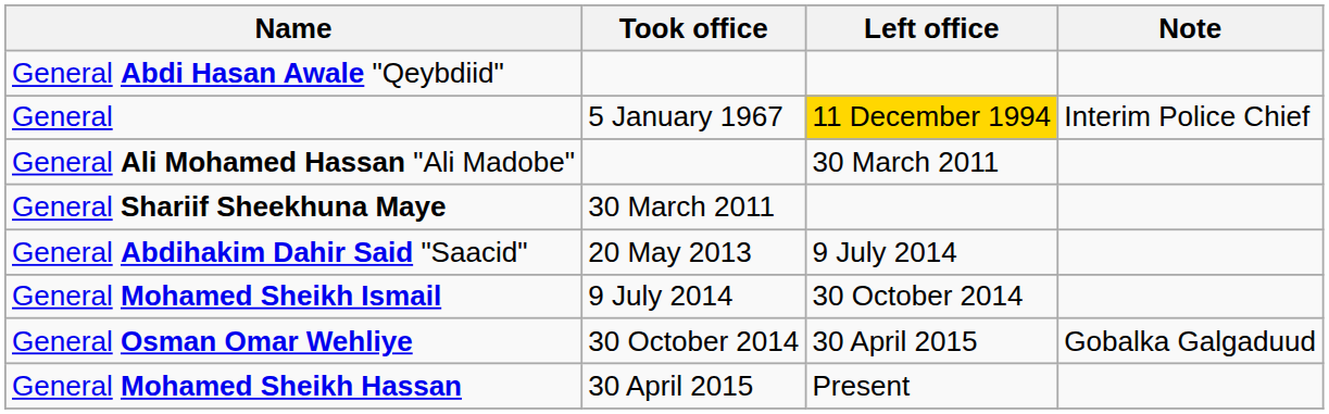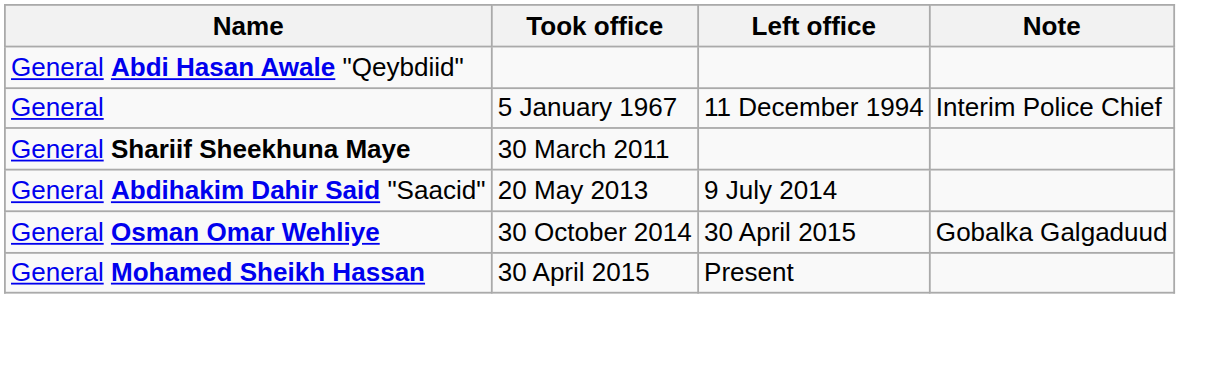General | Left office: gold background -> no background
- row: General Ali Mohamed Hassan "Ali Madobe" | 30 March 2011
- row: General Mohamed Sheikh Ismail | 9 July 2014 | 30 October 2014
